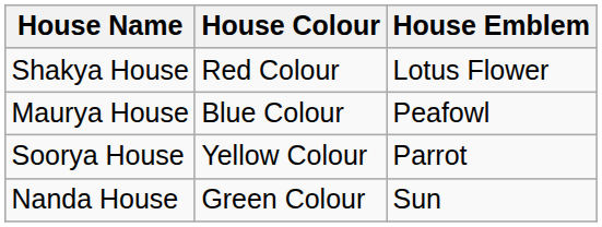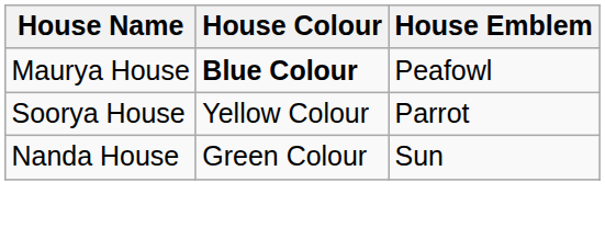- row: Shakya House | Red Colour | Lotus Flower
Maurya House | House Colour: normal -> bold
